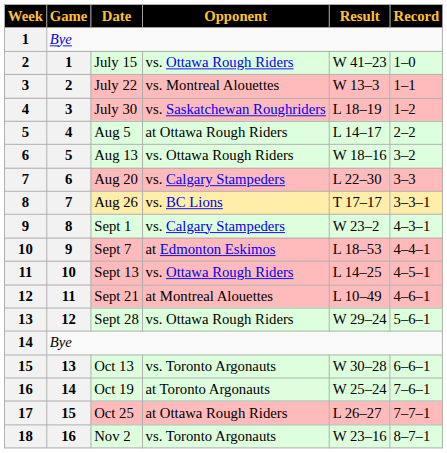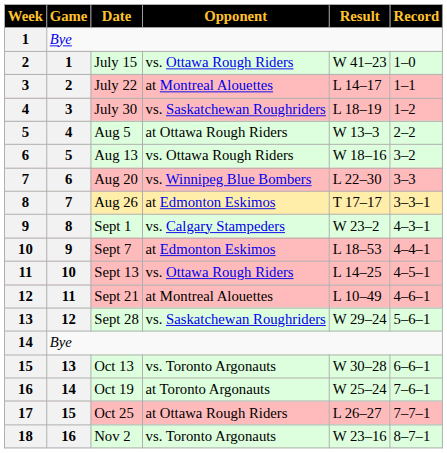July 22 | Opponent: vs. Montreal Alouettes -> at Montreal Alouettes
July 22 | Result: W 13–3 -> L 14–17
Aug 5 | Result: L 14–17 -> W 13–3
Aug 20 | Opponent: vs. Calgary Stampeders -> vs. Winnipeg Blue Bombers
Aug 26 | Opponent: vs. BC Lions -> at Edmonton Eskimos
Sept 28 | Opponent: vs. Ottawa Rough Riders -> vs. Saskatchewan Roughriders
